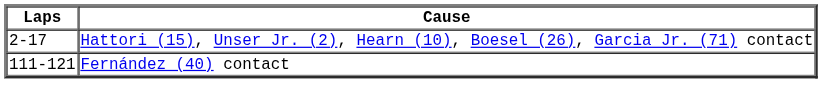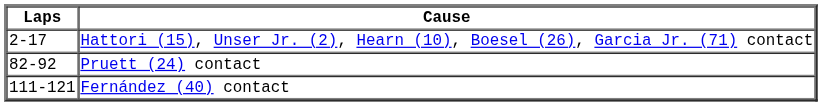+ row: 82-92 | Pruett (24) contact
